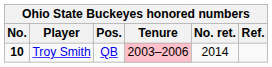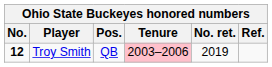Troy Smith | No.: 10 -> 12
Troy Smith | No. ret.: 2014 -> 2019
